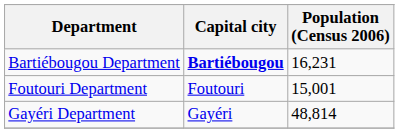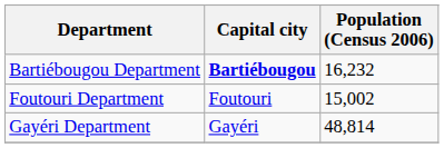Bartiébougou Department | Population (Census 2006): 16,231 -> 16,232
Foutouri Department | Population (Census 2006): 15,001 -> 15,002
